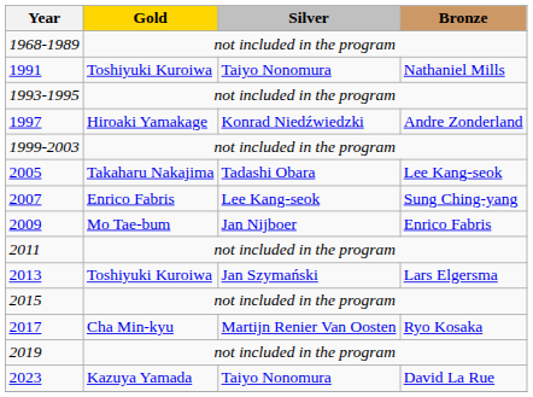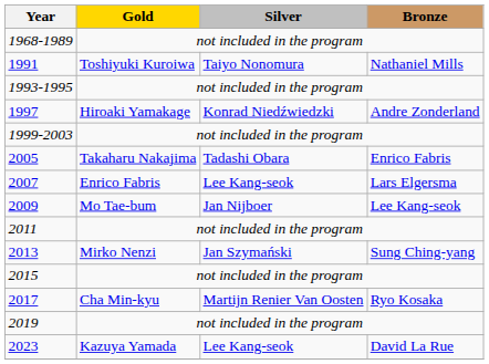2005 | Bronze: Lee Kang-seok -> Enrico Fabris
2007 | Bronze: Sung Ching-yang -> Lars Elgersma
2009 | Bronze: Enrico Fabris -> Lee Kang-seok
2013 | Gold: Toshiyuki Kuroiwa -> Mirko Nenzi
2013 | Bronze: Lars Elgersma -> Sung Ching-yang
2023 | Silver: Taiyo Nonomura -> Lee Kang-seok
